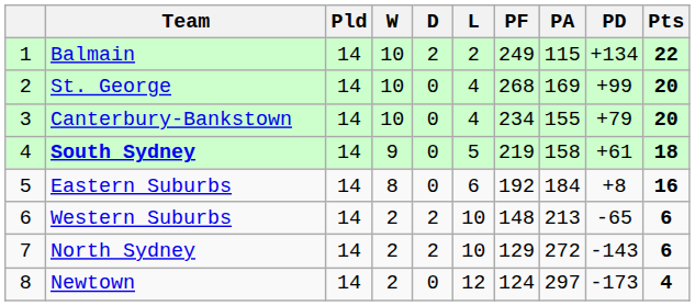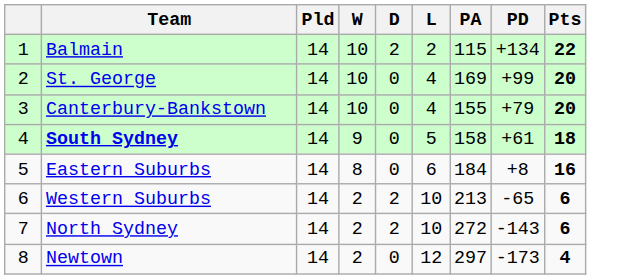- column: PF | 249 | 268 | 234 | 219 | 192 | 148 | 129 | 124
